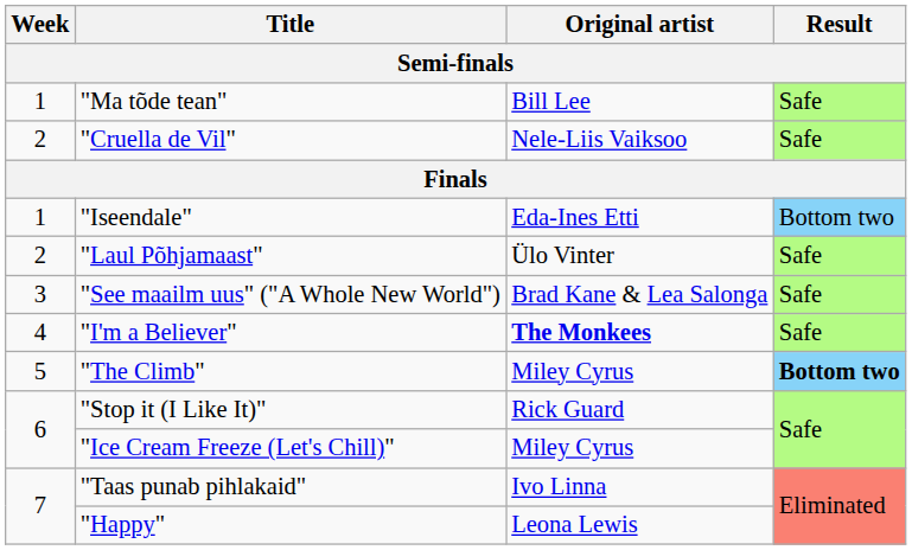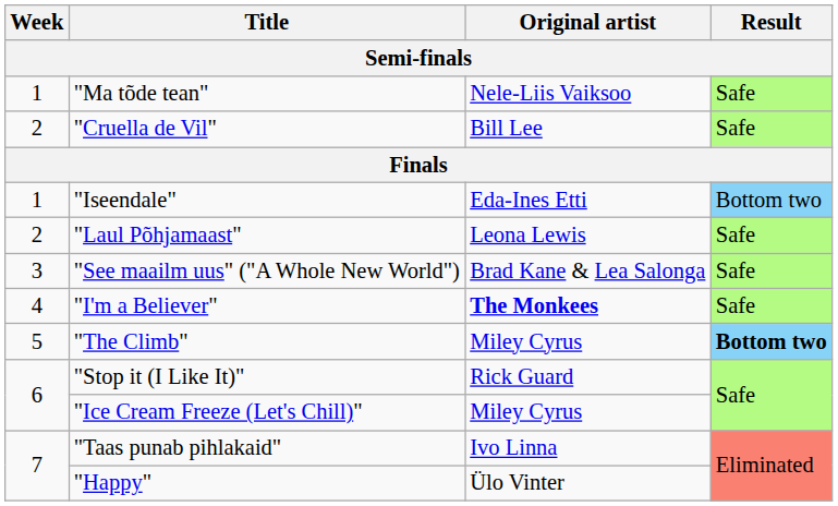"Ma tõde tean" | Original artist: Bill Lee -> Nele-Liis Vaiksoo
"Cruella de Vil" | Original artist: Nele-Liis Vaiksoo -> Bill Lee
"Laul Põhjamaast" | Original artist: Ülo Vinter -> Leona Lewis
"Happy" | Original artist: Leona Lewis -> Ülo Vinter
